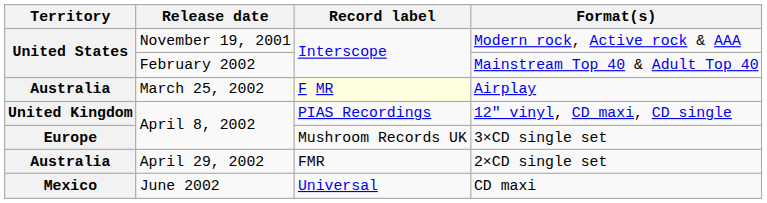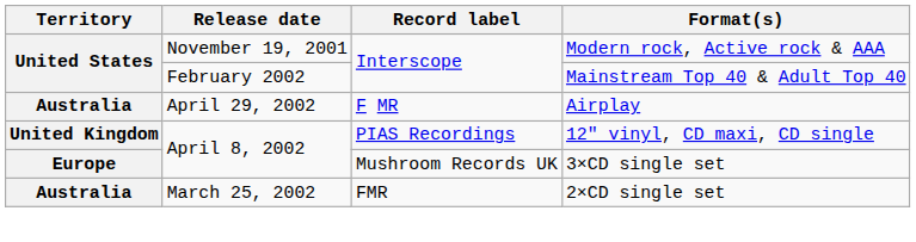Airplay | Release date: March 25, 2002 -> April 29, 2002
Airplay | Record label: lightyellow background -> no background
2×CD single set | Release date: April 29, 2002 -> March 25, 2002
- row: Mexico | June 2002 | Universal | CD maxi
